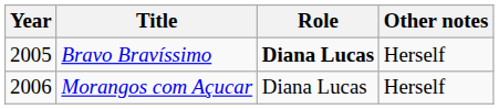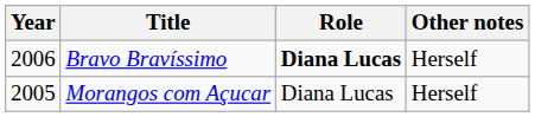Bravo Bravíssimo | Year: 2005 -> 2006
Morangos com Açucar | Year: 2006 -> 2005
